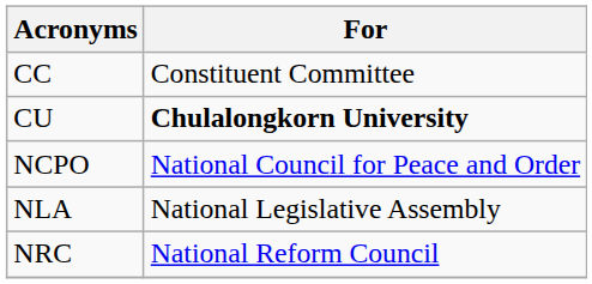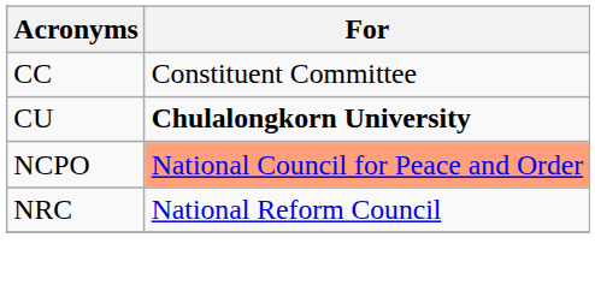NCPO | For: no background -> lightsalmon background
- row: NLA | National Legislative Assembly
